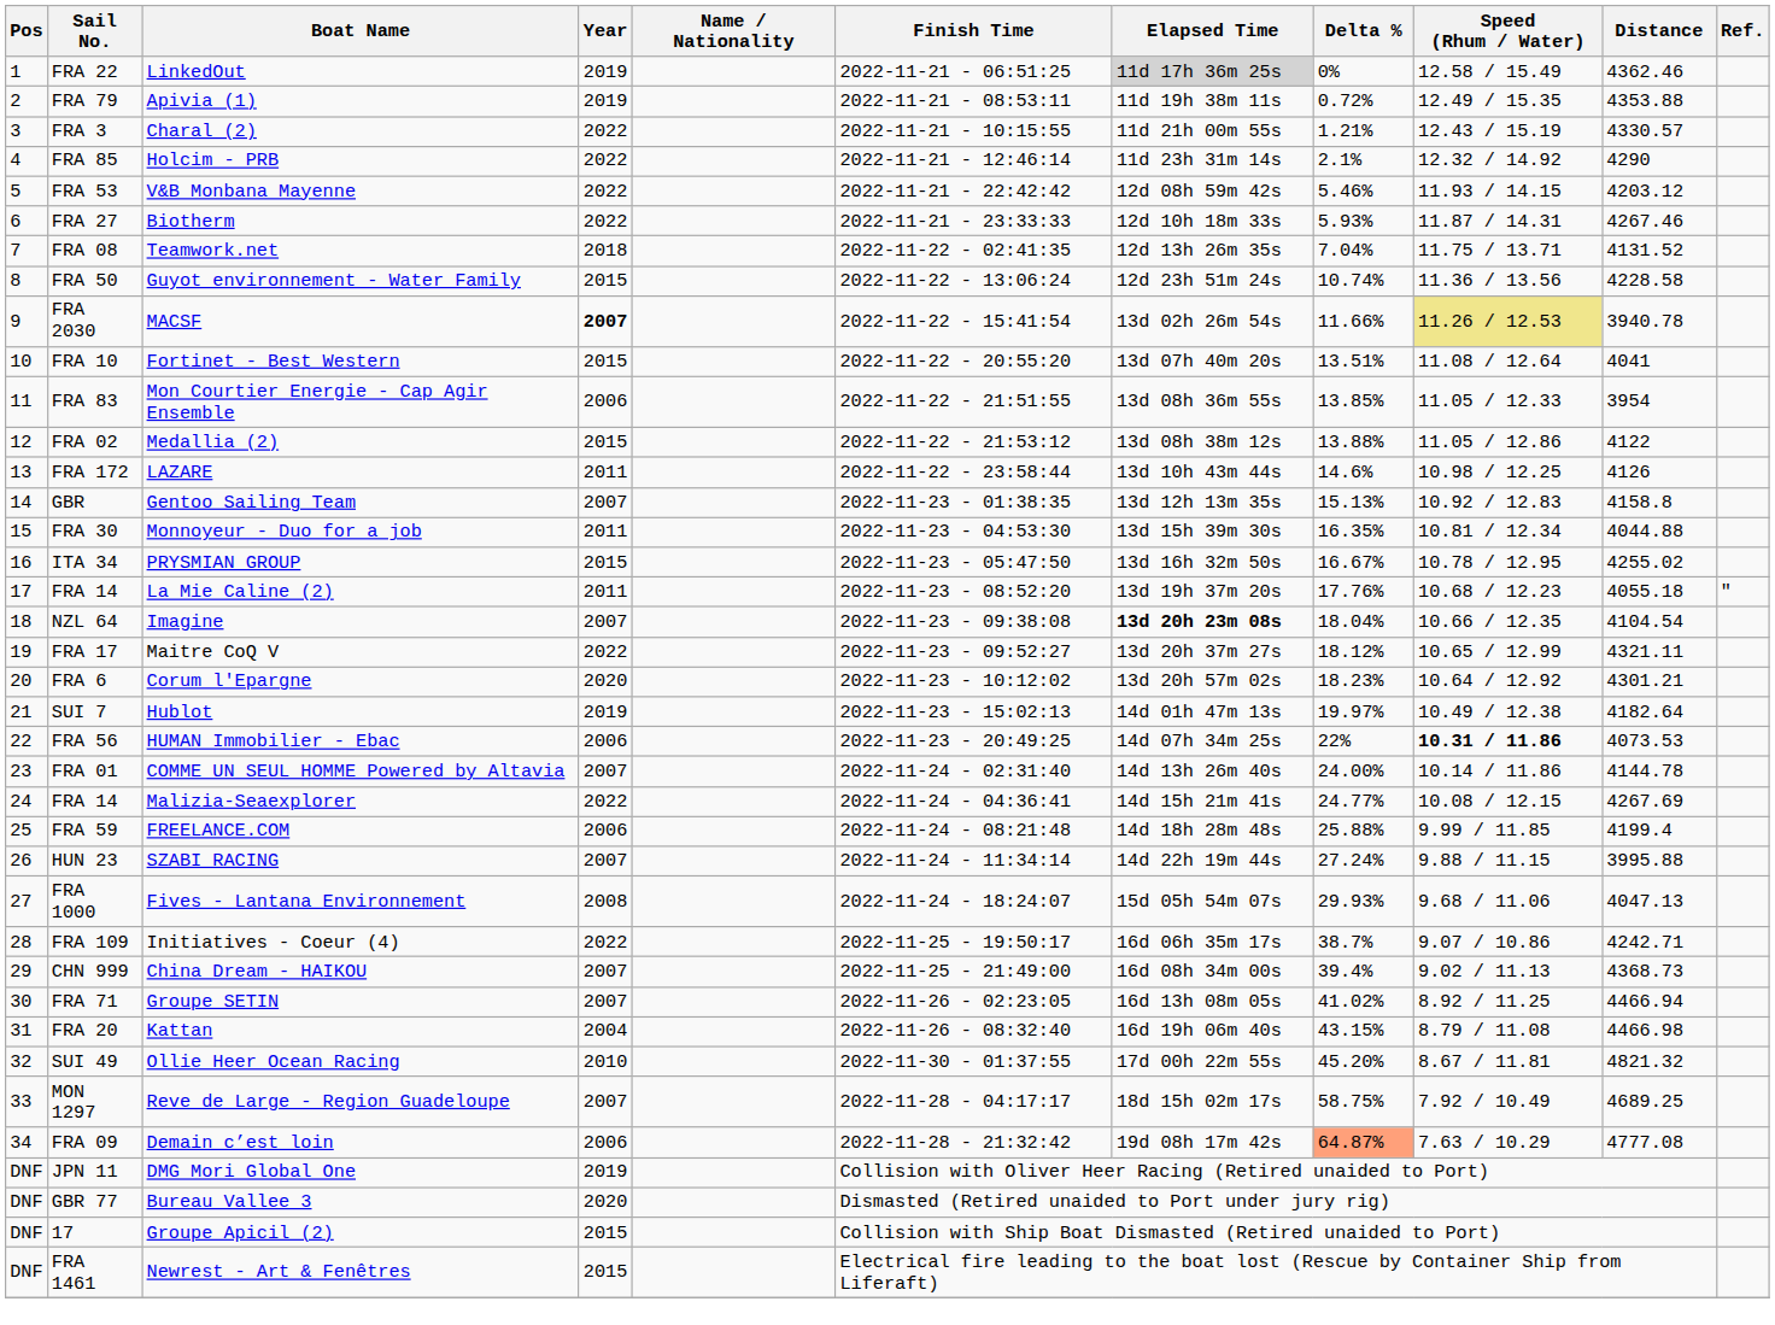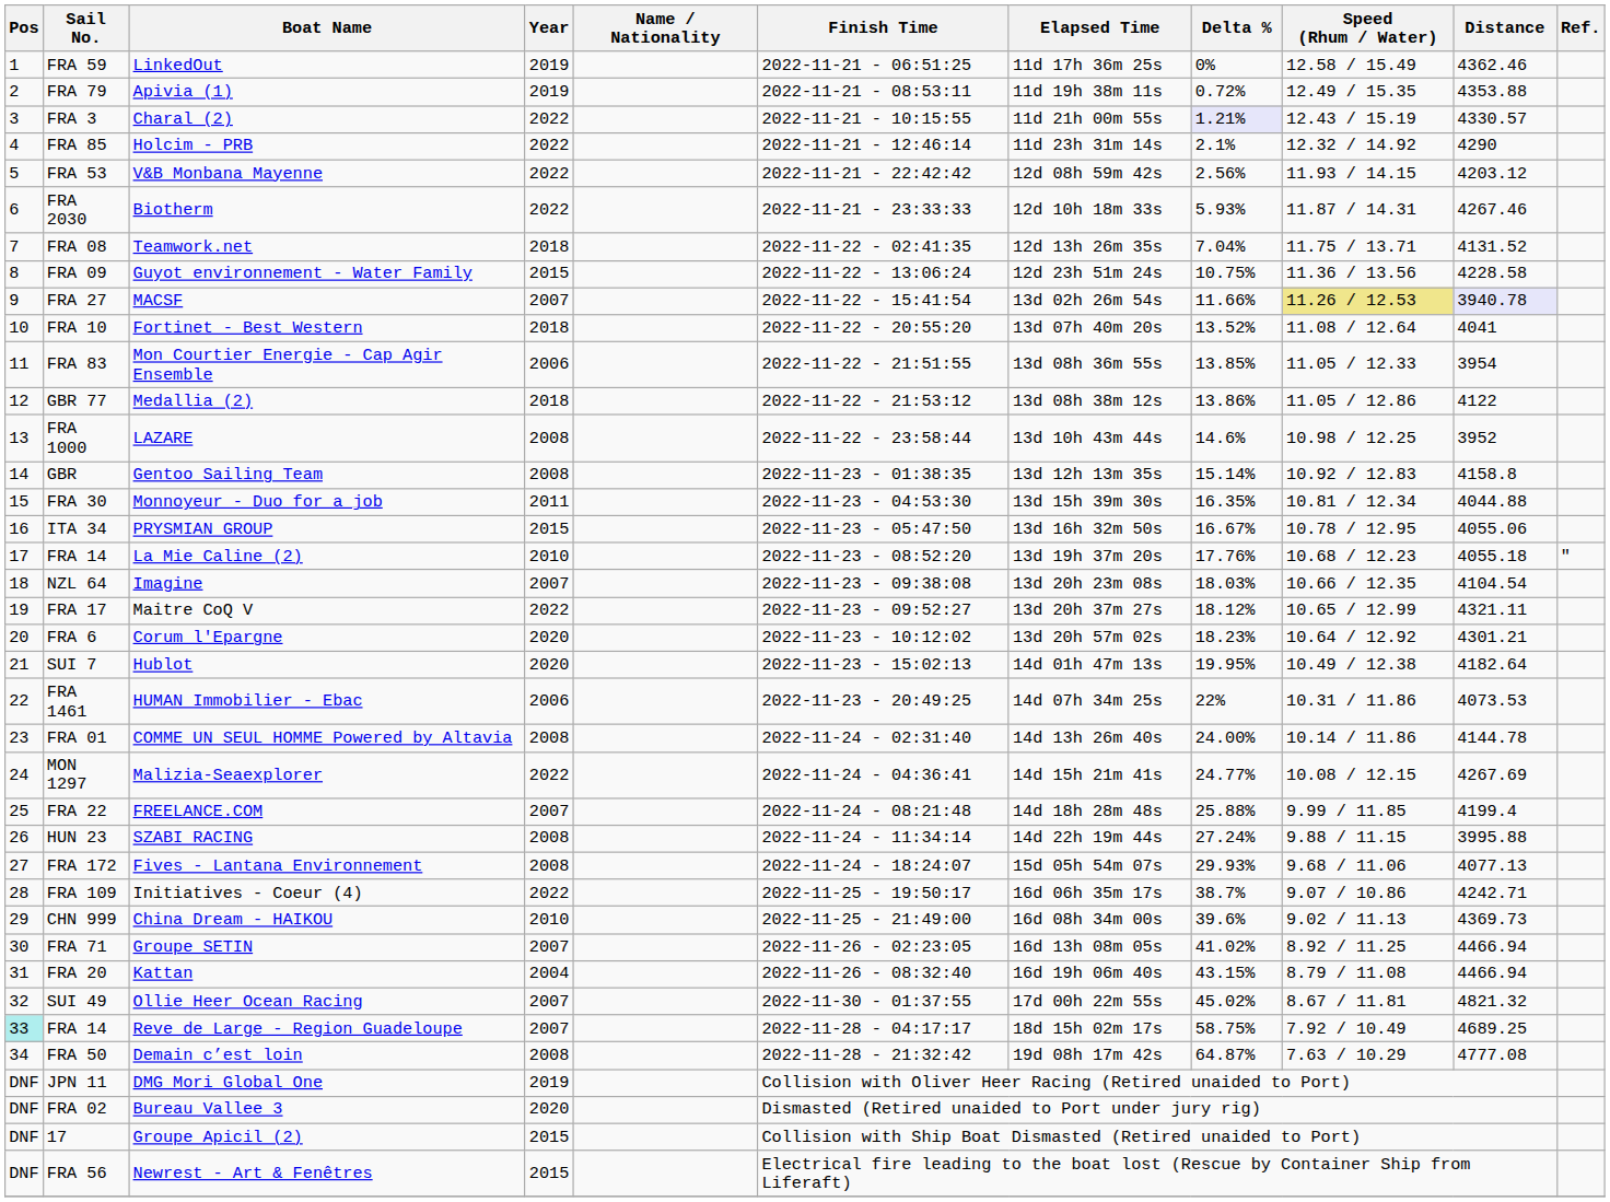LinkedOut | Sail No.: FRA 22 -> FRA 59
LinkedOut | Elapsed Time: lightgrey background -> no background
Charal (2) | Delta %: no background -> lavender background
V&B Monbana Mayenne | Delta %: 5.46% -> 2.56%
Biotherm | Sail No.: FRA 27 -> FRA 2030
Guyot environnement - Water Family | Sail No.: FRA 50 -> FRA 09
Guyot environnement - Water Family | Delta %: 10.74% -> 10.75%
MACSF | Sail No.: FRA 2030 -> FRA 27
MACSF | Year: bold -> normal
MACSF | Distance: no background -> lavender background
Fortinet - Best Western | Year: 2015 -> 2018
Fortinet - Best Western | Delta %: 13.51% -> 13.52%
Medallia (2) | Sail No.: FRA 02 -> GBR 77
Medallia (2) | Year: 2015 -> 2018
Medallia (2) | Delta %: 13.88% -> 13.86%
LAZARE | Sail No.: FRA 172 -> FRA 1000
LAZARE | Year: 2011 -> 2008
LAZARE | Distance: 4126 -> 3952
Gentoo Sailing Team | Year: 2007 -> 2008
Gentoo Sailing Team | Delta %: 15.13% -> 15.14%
PRYSMIAN GROUP | Distance: 4255.02 -> 4055.06
La Mie Caline (2) | Year: 2011 -> 2010
Imagine | Elapsed Time: bold -> normal
Imagine | Delta %: 18.04% -> 18.03%
Hublot | Year: 2019 -> 2020
Hublot | Delta %: 19.97% -> 19.95%
HUMAN Immobilier - Ebac | Sail No.: FRA 56 -> FRA 1461
HUMAN Immobilier - Ebac | Speed (Rhum / Water): bold -> normal
COMME UN SEUL HOMME Powered by Altavia | Year: 2007 -> 2008
Malizia-Seaexplorer | Sail No.: FRA 14 -> MON 1297
FREELANCE.COM | Sail No.: FRA 59 -> FRA 22
FREELANCE.COM | Year: 2006 -> 2007
SZABI RACING | Year: 2007 -> 2008
Fives - Lantana Environnement | Sail No.: FRA 1000 -> FRA 172
Fives - Lantana Environnement | Distance: 4047.13 -> 4077.13
China Dream - HAIKOU | Year: 2007 -> 2010
China Dream - HAIKOU | Delta %: 39.4% -> 39.6%
China Dream - HAIKOU | Distance: 4368.73 -> 4369.73
Kattan | Distance: 4466.98 -> 4466.94
Ollie Heer Ocean Racing | Year: 2010 -> 2007
Ollie Heer Ocean Racing | Delta %: 45.20% -> 45.02%
Reve de Large - Region Guadeloupe | Pos: no background -> paleturquoise background
Reve de Large - Region Guadeloupe | Sail No.: MON 1297 -> FRA 14
Demain c’est loin | Sail No.: FRA 09 -> FRA 50
Demain c’est loin | Year: 2006 -> 2008
Demain c’est loin | Delta %: lightsalmon background -> no background
Bureau Vallee 3 | Sail No.: GBR 77 -> FRA 02
Newrest - Art & Fenêtres | Sail No.: FRA 1461 -> FRA 56
